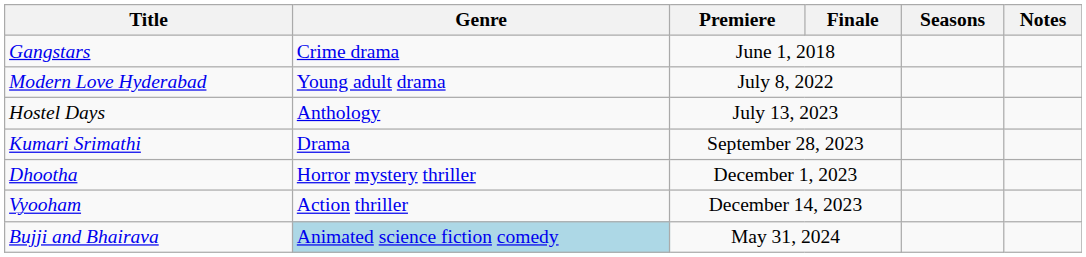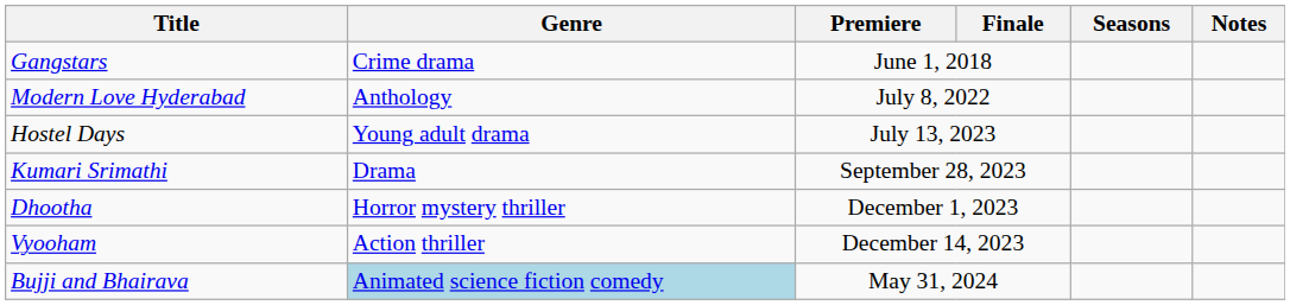Modern Love Hyderabad | Genre: Young adult drama -> Anthology
Hostel Days | Genre: Anthology -> Young adult drama
